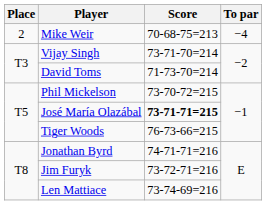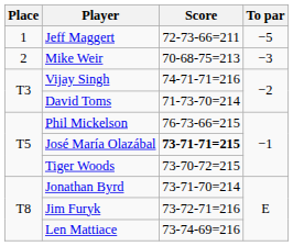+ row: 1 | Jeff Maggert | 72-73-66=211 | −5
Mike Weir | To par: −4 -> −3
Vijay Singh | Score: 73-71-70=214 -> 74-71-71=216
Phil Mickelson | Score: 73-70-72=215 -> 76-73-66=215
Tiger Woods | Score: 76-73-66=215 -> 73-70-72=215
Jonathan Byrd | Score: 74-71-71=216 -> 73-71-70=214
